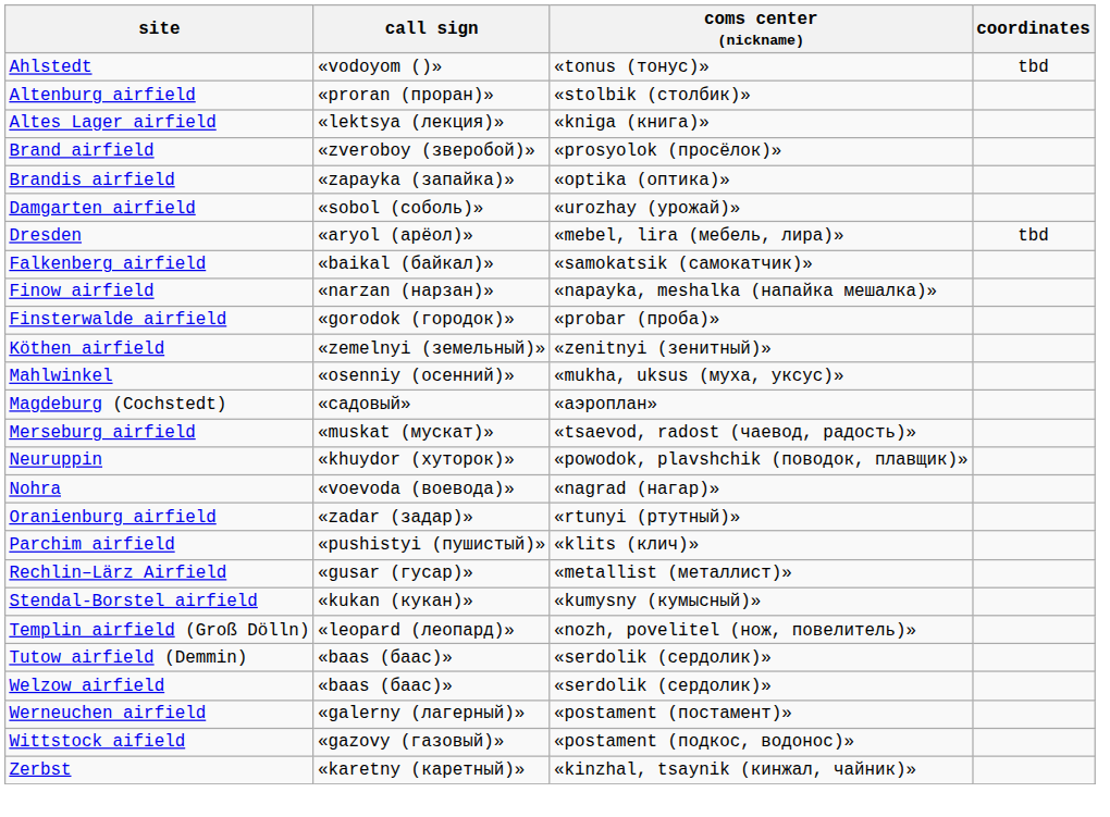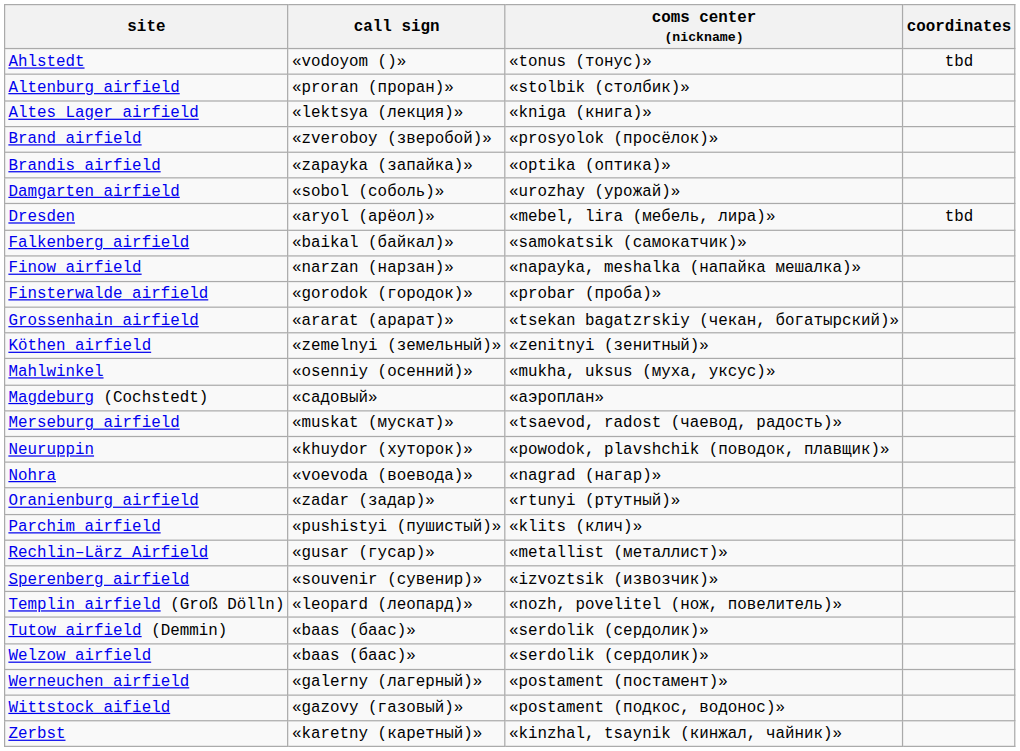+ row: Grossenhain airfield | «ararat (aрарат)» | «tsekan bagatzrskiy (чекан, богатырский)»
- row: Stendal-Borstel airfield | «kukan (кукан)» | «kumysny (кумысный)»
+ row: Sperenberg airfield | «souvenir (сувенир)» | «izvoztsik (извозчик)»
